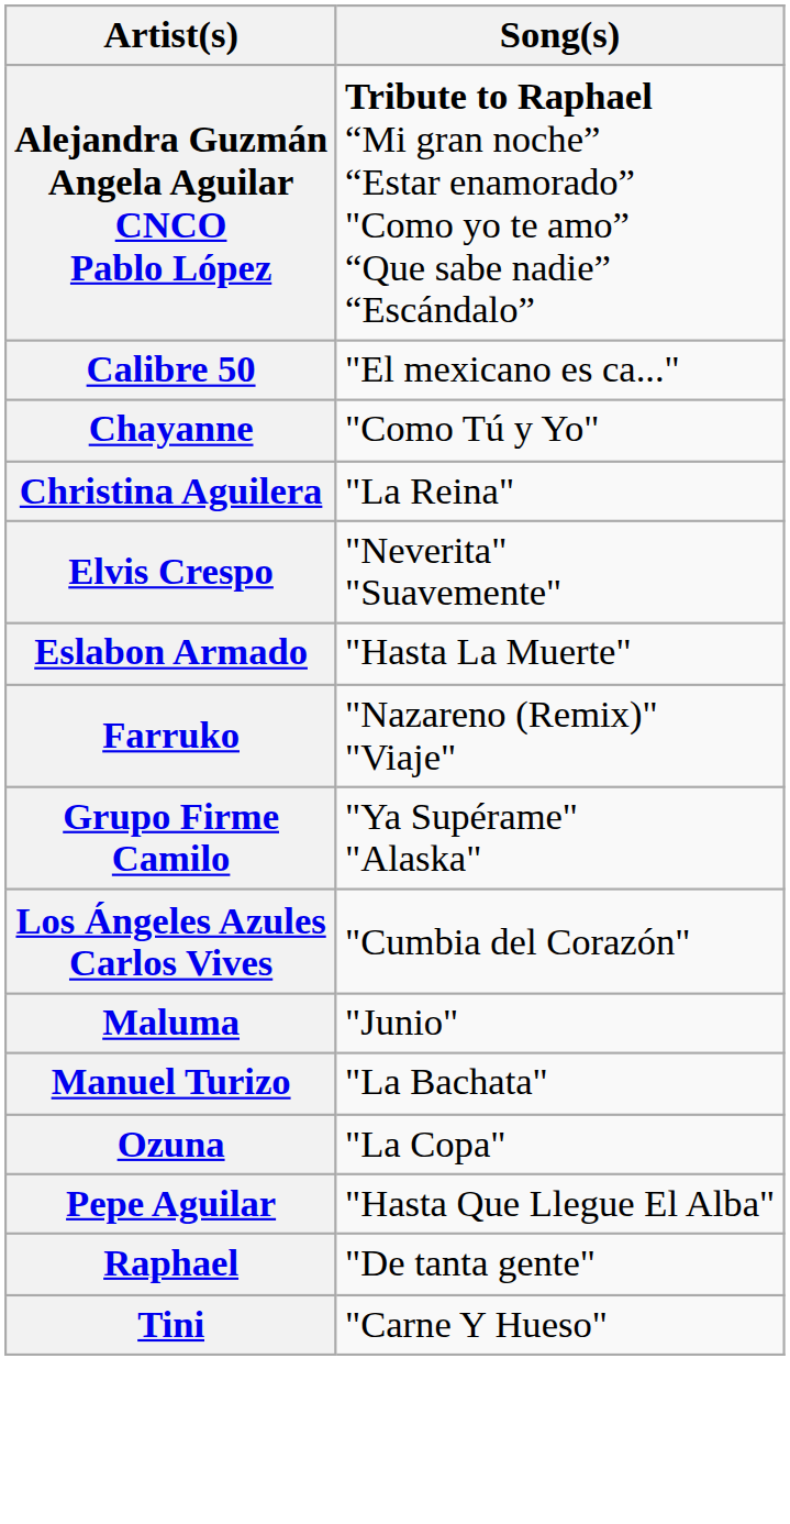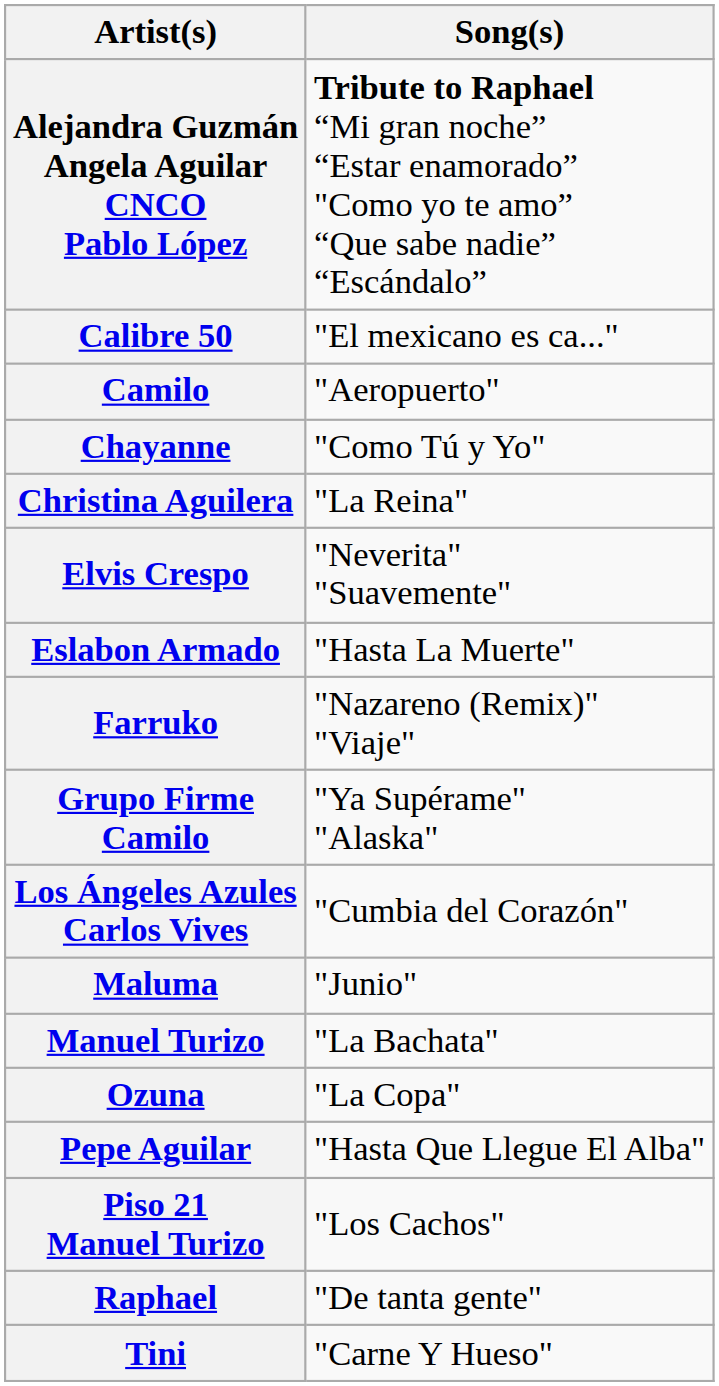+ row: Camilo | "Aeropuerto"
+ row: Piso 21 Manuel Turizo | "Los Cachos"
